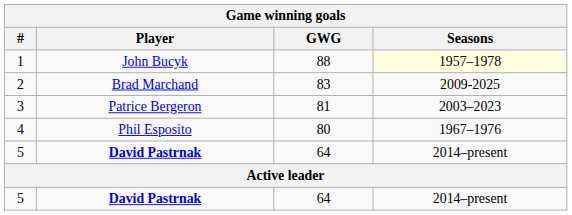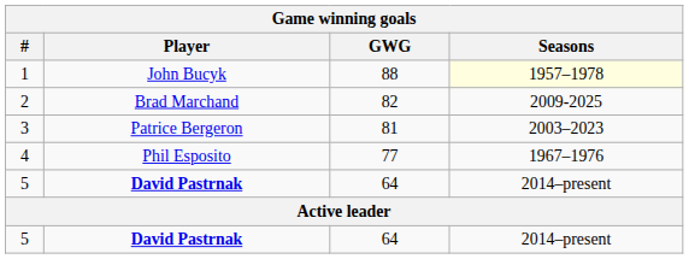2 | GWG: 83 -> 82
4 | GWG: 80 -> 77
